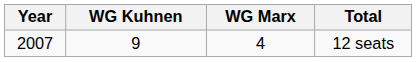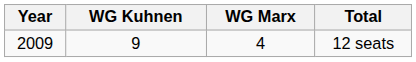12 seats | Year: 2007 -> 2009
